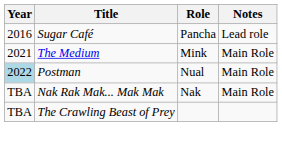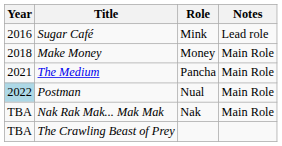Sugar Café | Role: Pancha -> Mink
+ row: 2018 | Make Money | Money | Main Role
The Medium | Role: Mink -> Pancha
